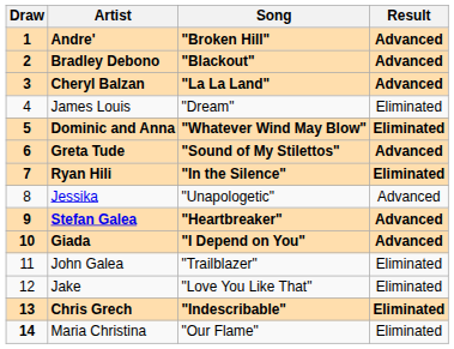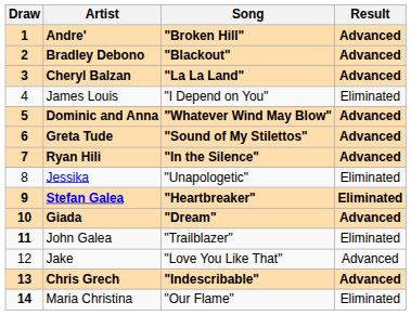James Louis | Song: "Dream" -> "I Depend on You"
Dominic and Anna | Result: Eliminated -> Advanced
Ryan Hili | Result: Eliminated -> Advanced
Jessika | Result: Advanced -> Eliminated
Stefan Galea | Result: Advanced -> Eliminated
Giada | Song: "I Depend on You" -> "Dream"
John Galea | Draw: normal -> bold
Jake | Result: Eliminated -> Advanced
Chris Grech | Result: Eliminated -> Advanced
